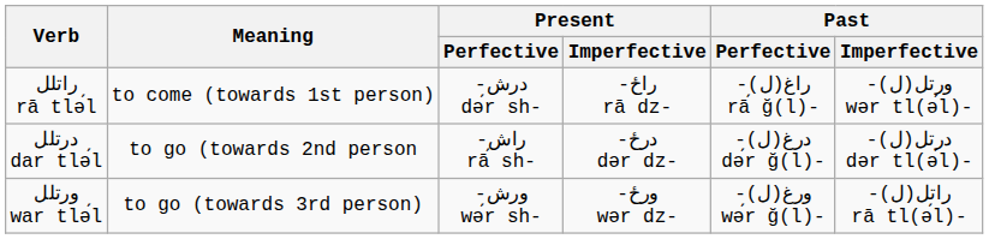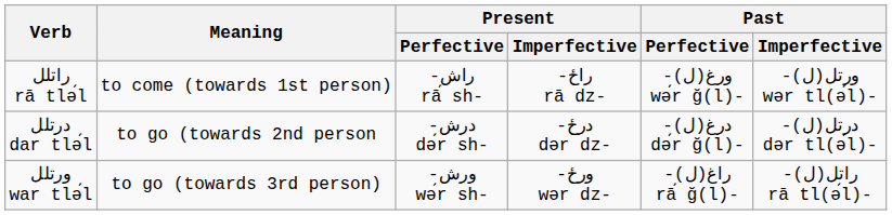راتلل rā tlә́l | Present / Perfective: -درش dә́r sh- -> -راش rā́ sh-
راتلل rā tlә́l | Past / Perfective: -(راغ(ل rā́ ğ(l)- -> -(ورغ(ل wә́r ğ(l)-
درتلل dar tlә́l | Present / Perfective: -راش rā́ sh- -> -درش dә́r sh-
ورتلل war tlә́l | Past / Perfective: -(ورغ(ل wә́r ğ(l)- -> -(راغ(ل rā́ ğ(l)-
